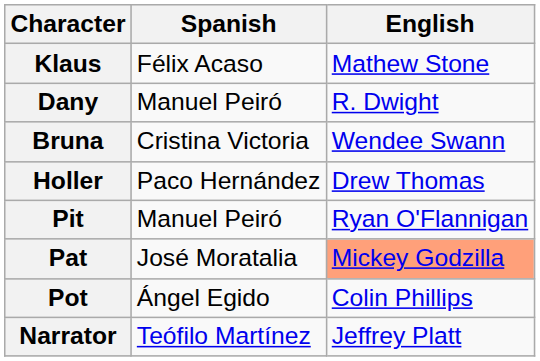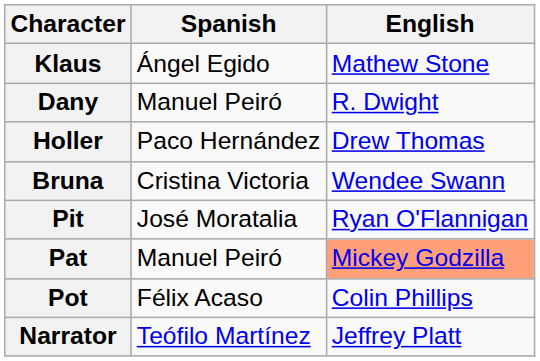Klaus | Spanish: Félix Acaso -> Ángel Egido
rows swapped: Bruna <-> Holler
Pit | Spanish: Manuel Peiró -> José Moratalia
Pat | Spanish: José Moratalia -> Manuel Peiró
Pot | Spanish: Ángel Egido -> Félix Acaso
